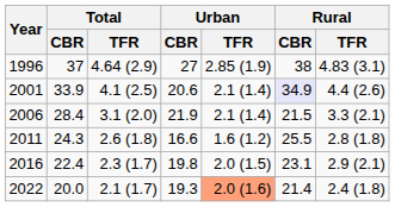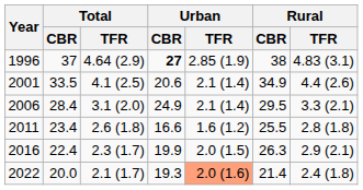1996 | Urban / CBR: normal -> bold
2001 | Total / CBR: 33.9 -> 33.5
2001 | Rural / CBR: lavender background -> no background
2006 | Urban / CBR: 21.9 -> 24.9
2006 | Rural / CBR: 21.5 -> 29.5
2011 | Total / CBR: 24.3 -> 23.4
2016 | Urban / CBR: 19.8 -> 19.9
2016 | Rural / CBR: 23.1 -> 26.3
